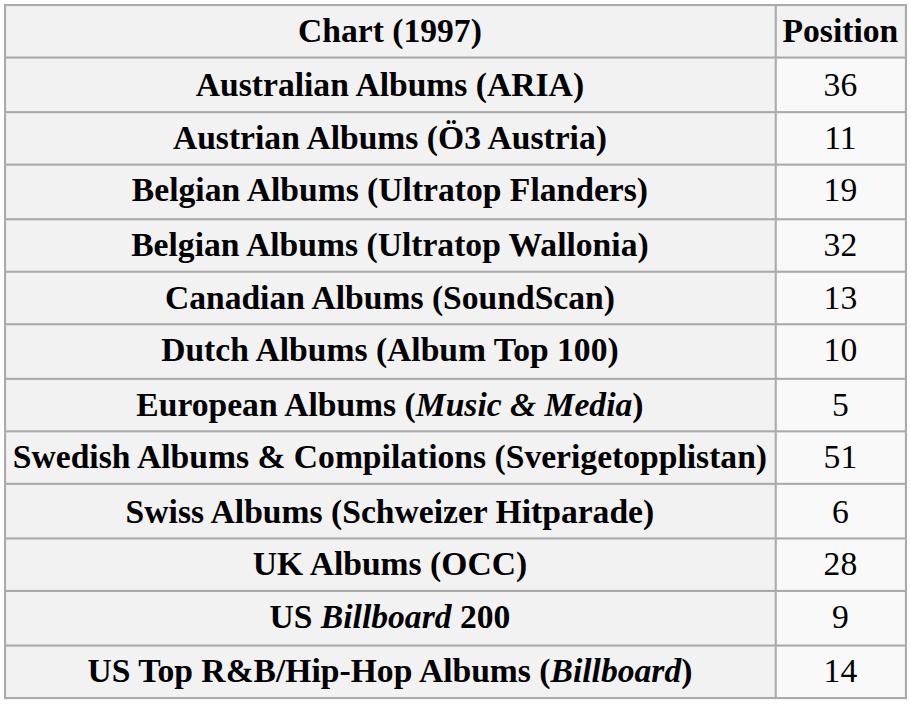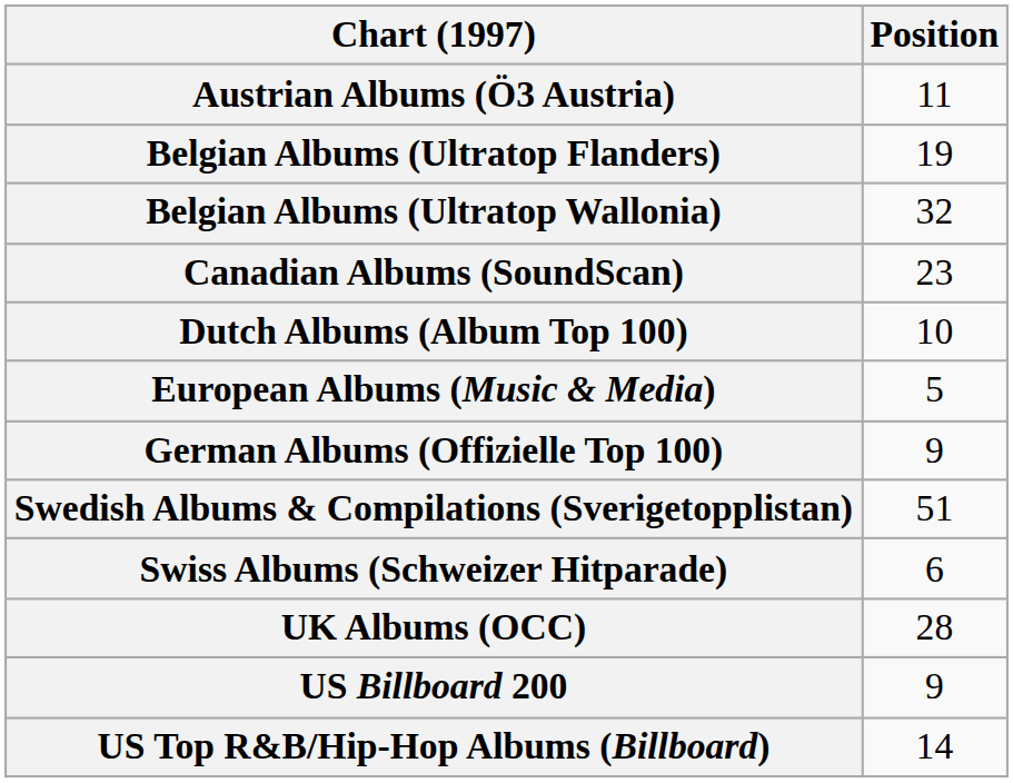- row: Australian Albums (ARIA) | 36
Canadian Albums (SoundScan) | Position: 13 -> 23
+ row: German Albums (Offizielle Top 100) | 9
